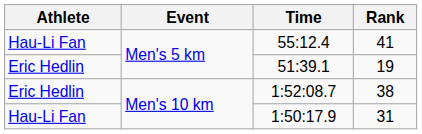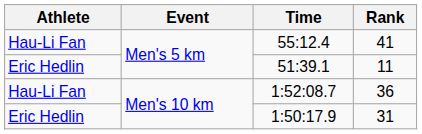51:39.1 | Rank: 19 -> 11
1:52:08.7 | Athlete: Eric Hedlin -> Hau-Li Fan
1:52:08.7 | Rank: 38 -> 36
1:50:17.9 | Athlete: Hau-Li Fan -> Eric Hedlin
